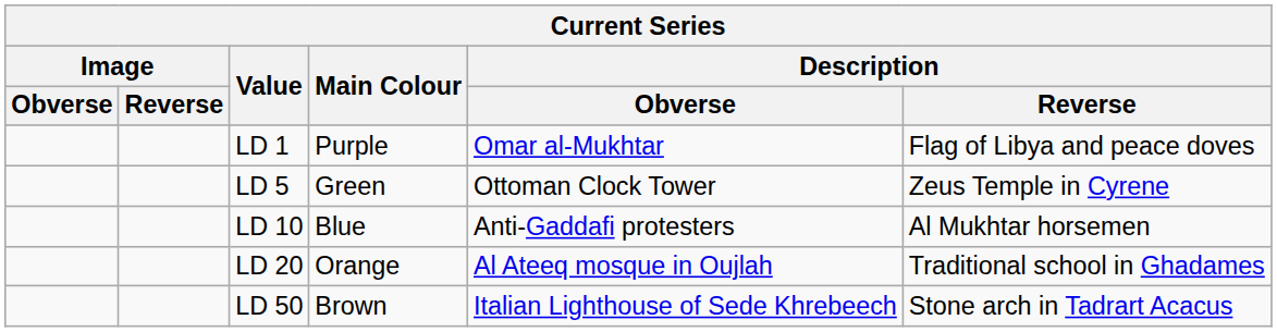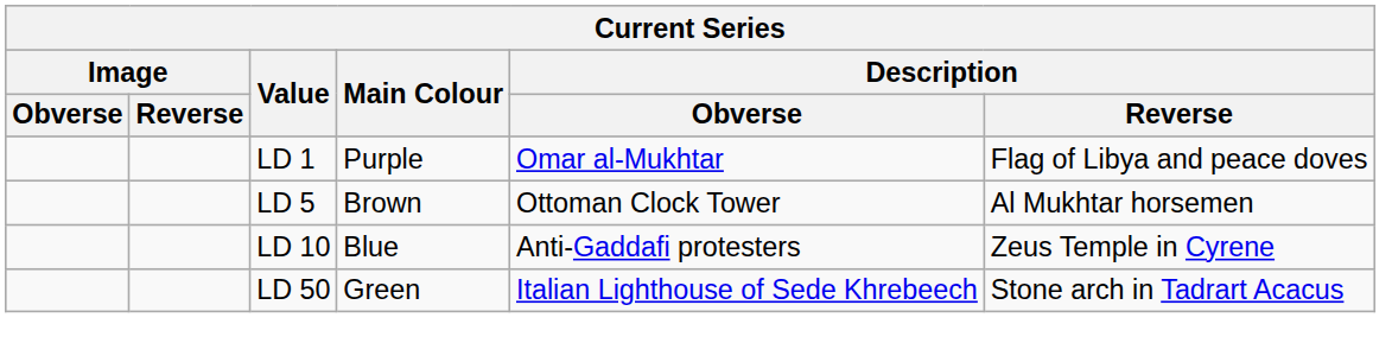LD 5 | Main Colour: Green -> Brown
LD 5 | Description / Reverse: Zeus Temple in Cyrene -> Al Mukhtar horsemen
LD 10 | Description / Reverse: Al Mukhtar horsemen -> Zeus Temple in Cyrene
- row: LD 20 | Orange | Al Ateeq mosque in Oujlah | Traditional school in Ghadames
LD 50 | Main Colour: Brown -> Green
